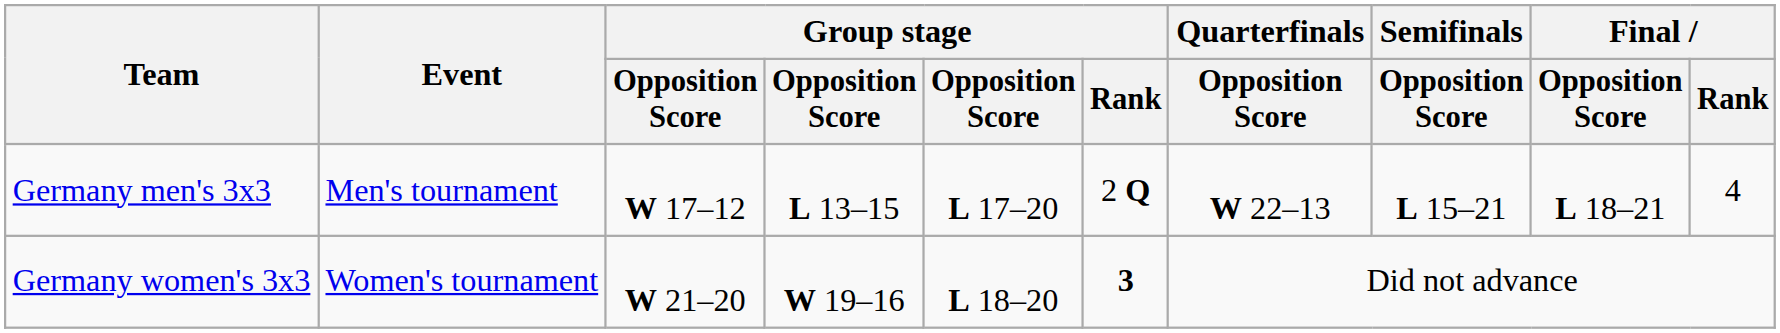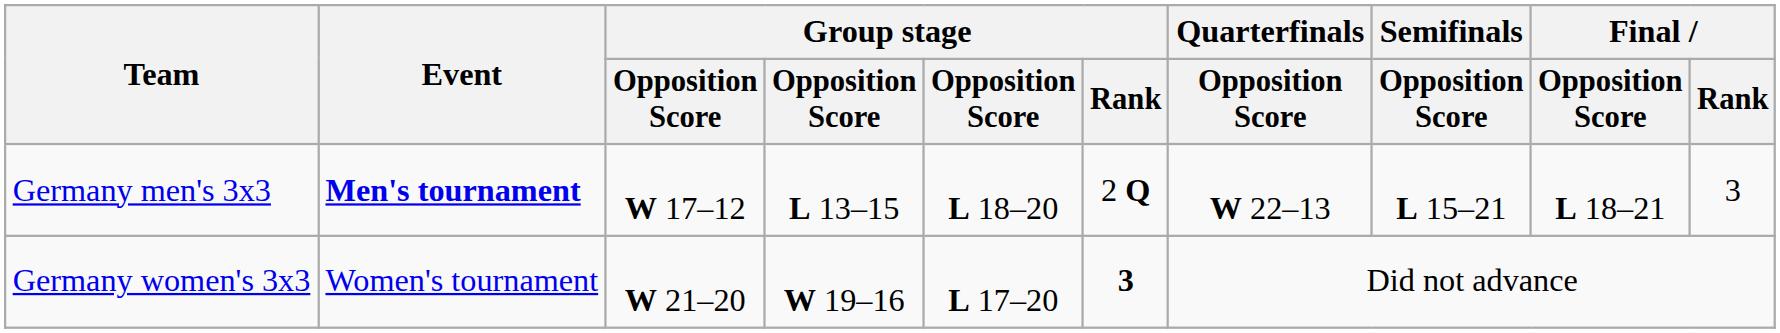Germany men's 3x3 | Event: normal -> bold
Germany men's 3x3 | column 5: L 17–20 -> L 18–20
Germany men's 3x3 | Final / Rank: 4 -> 3
Germany women's 3x3 | column 5: L 18–20 -> L 17–20
